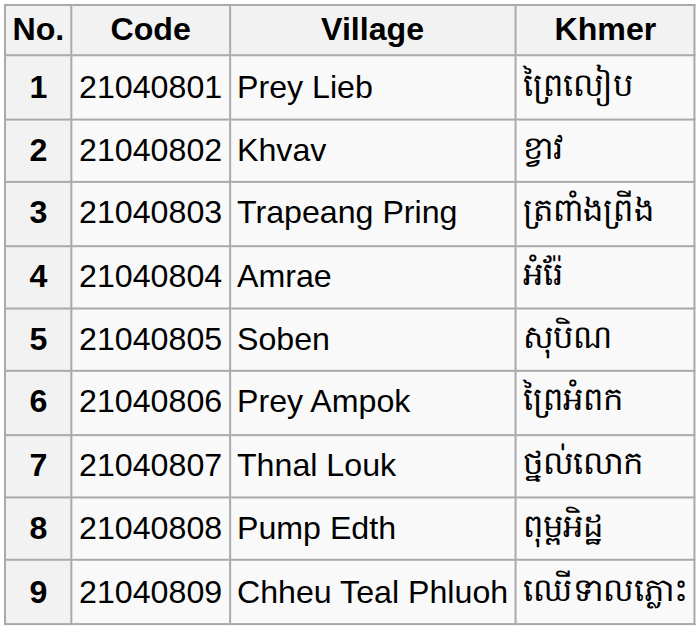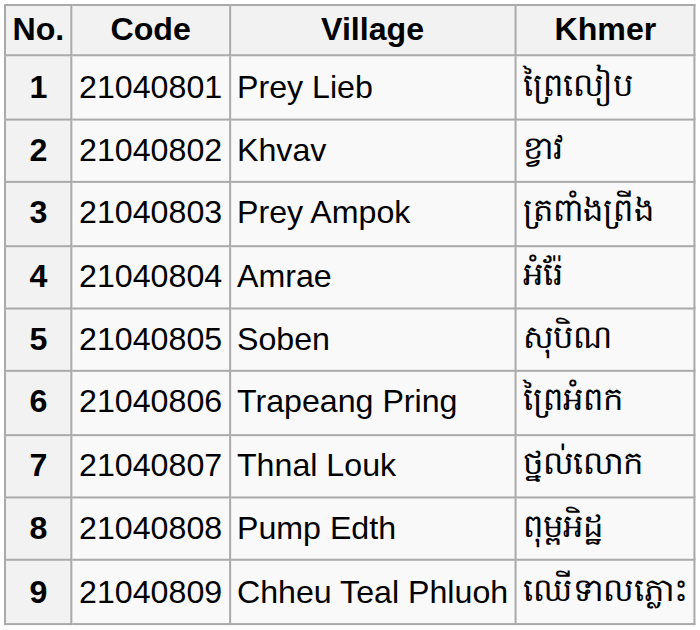3 | Village: Trapeang Pring -> Prey Ampok
6 | Village: Prey Ampok -> Trapeang Pring
